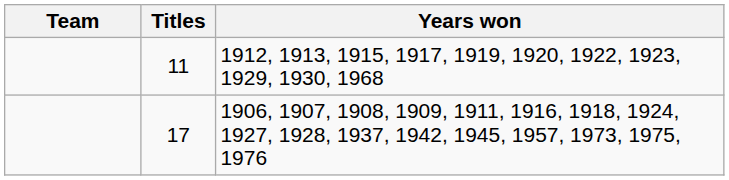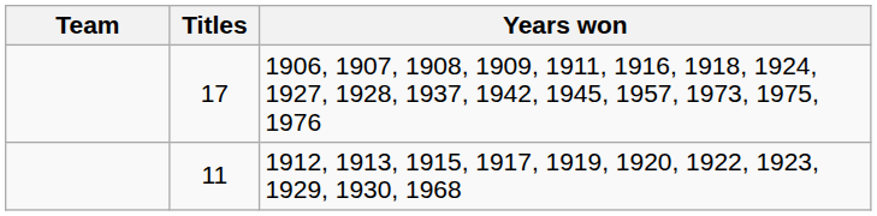rows swapped: 17 <-> 11
